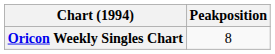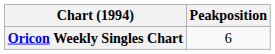Oricon Weekly Singles Chart | Peakposition: 8 -> 6
